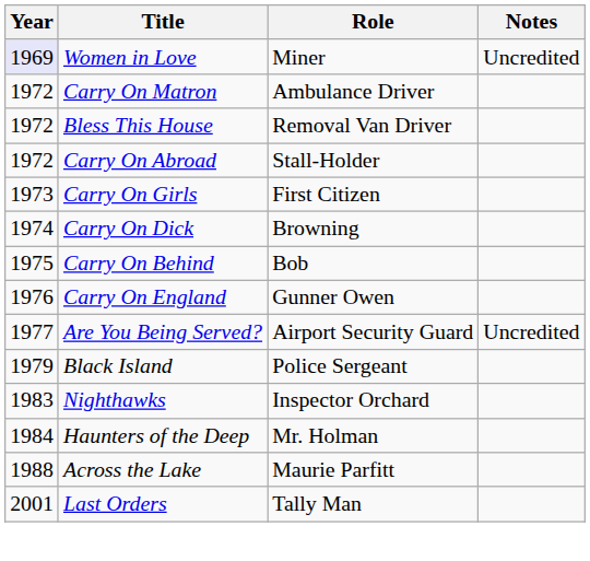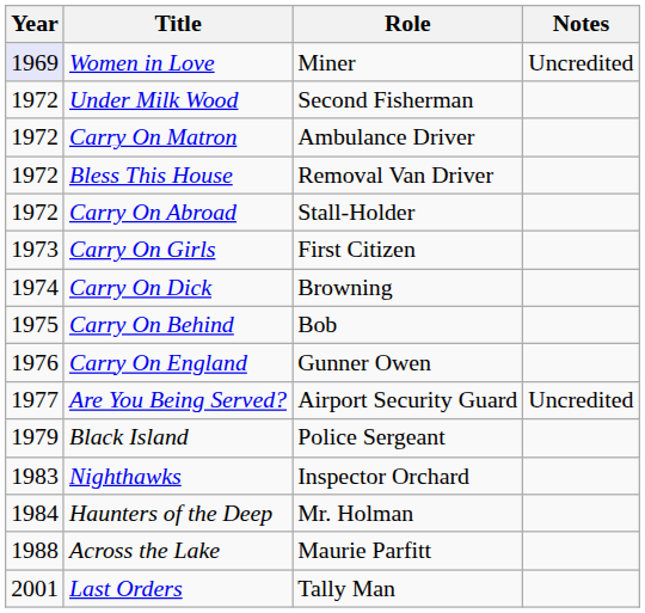+ row: 1972 | Under Milk Wood | Second Fisherman
